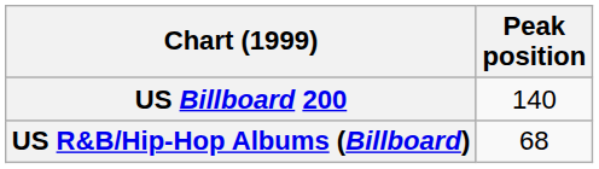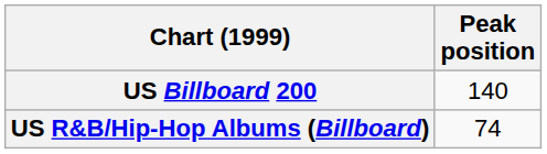US R&B/Hip-Hop Albums (Billboard) | Peak position: 68 -> 74
